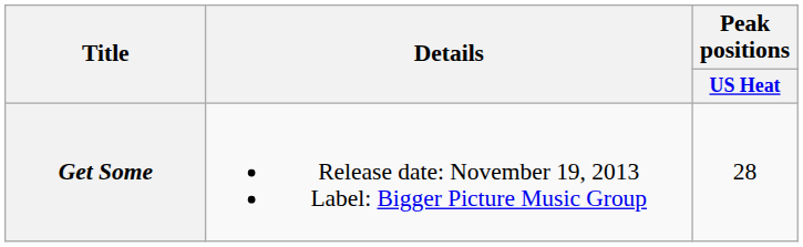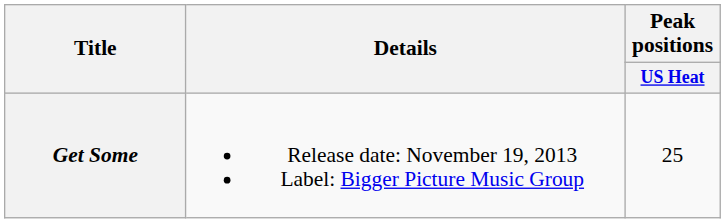Get Some | Peak positions / US Heat: 28 -> 25
